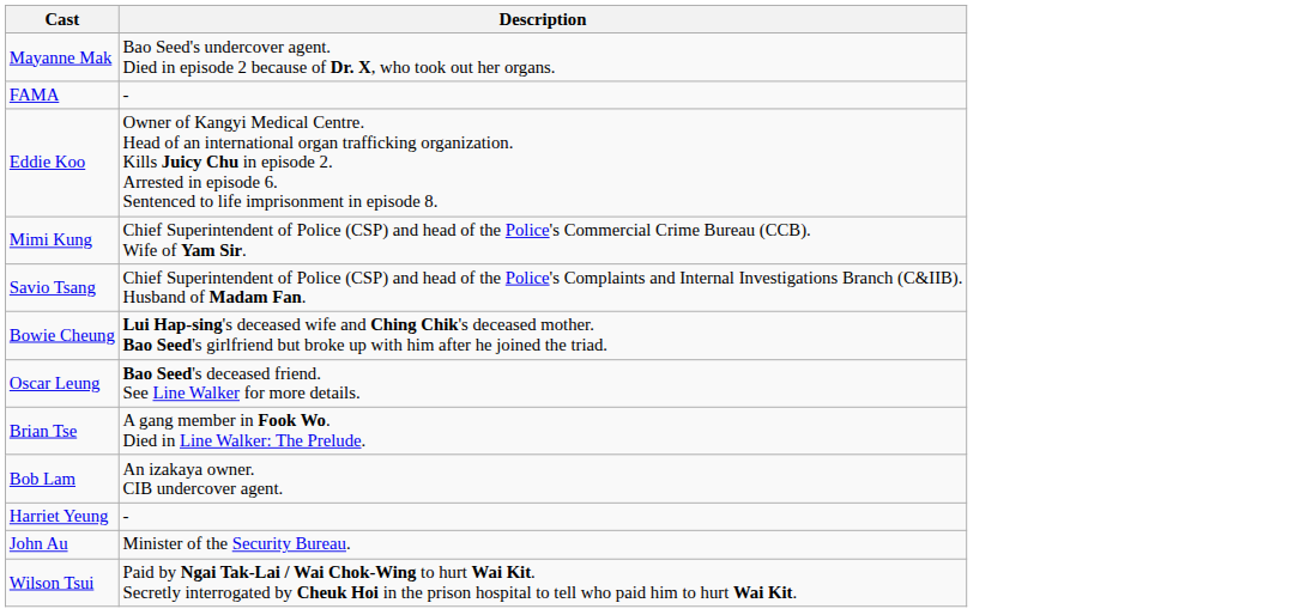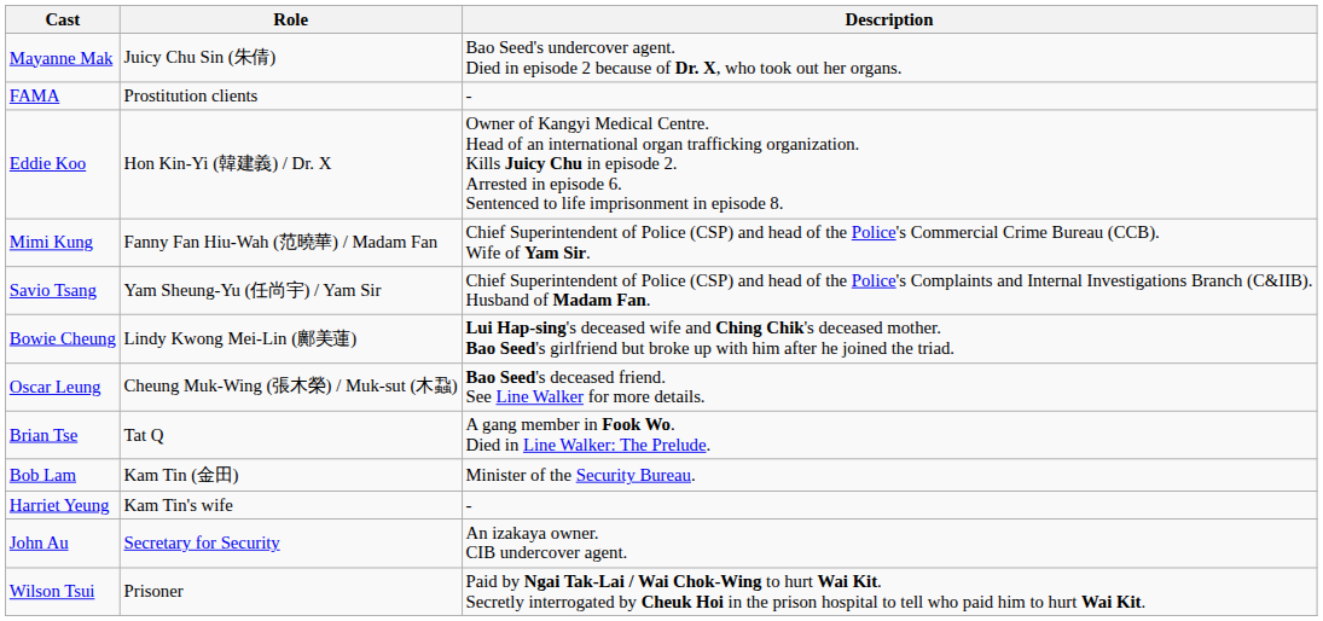+ column: Role | Juicy Chu Sin (朱倩) | Prostitution clients | Hon Kin-Yi (韓建義) / Dr. X | Fanny Fan Hiu-Wah (范曉華) / Madam Fan | Yam Sheung-Yu (任尚宇) / Yam Sir | Lindy Kwong Mei-Lin (鄺美蓮) | Cheung Muk-Wing (張木榮) / Muk-sut (木蝨) | Tat Q | Kam Tin (金田) | Kam Tin's wife | Secretary for Security | Prisoner
Bob Lam | Description: An izakaya owner. CIB undercover agent. -> Minister of the Security Bureau.
John Au | Description: Minister of the Security Bureau. -> An izakaya owner. CIB undercover agent.
